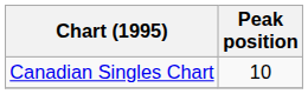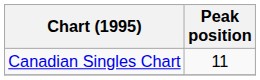Canadian Singles Chart | Peak position: 10 -> 11
